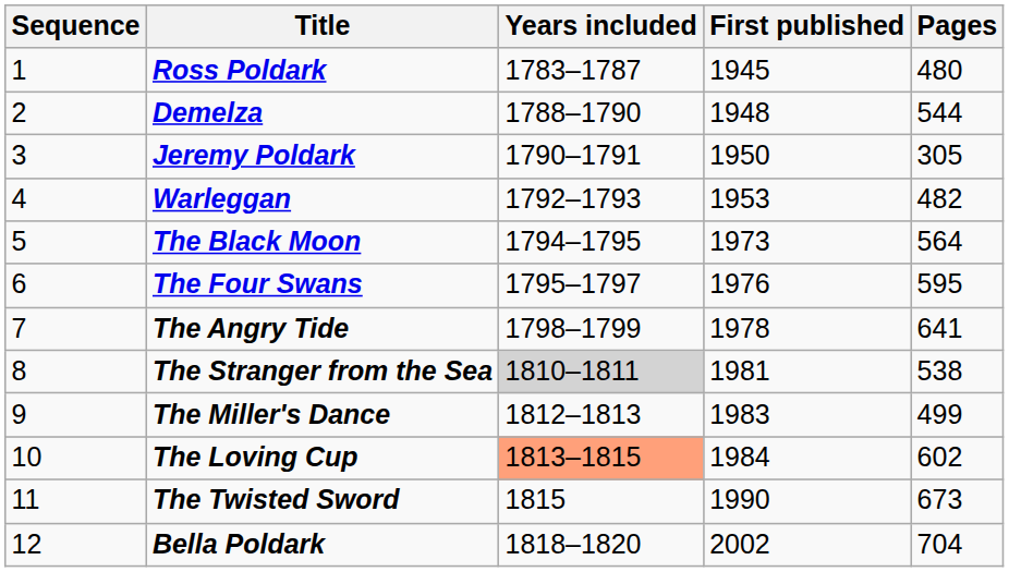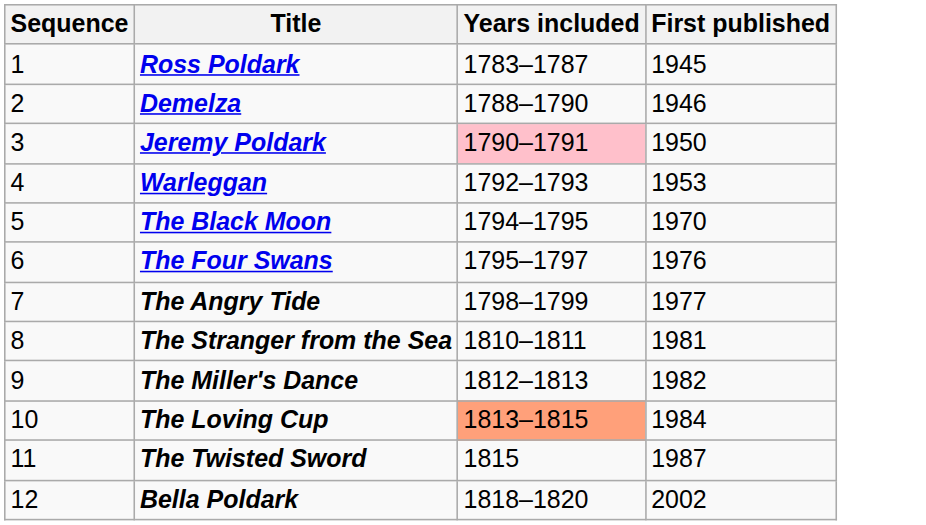- column: Pages | 480 | 544 | 305 | 482 | 564 | 595 | 641 | 538 | 499 | 602 | 673 | 704
Demelza | First published: 1948 -> 1946
Jeremy Poldark | Years included: no background -> pink background
The Black Moon | First published: 1973 -> 1970
The Angry Tide | First published: 1978 -> 1977
The Stranger from the Sea | Years included: lightgrey background -> no background
The Miller's Dance | First published: 1983 -> 1982
The Twisted Sword | First published: 1990 -> 1987
